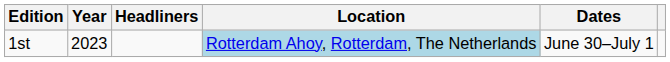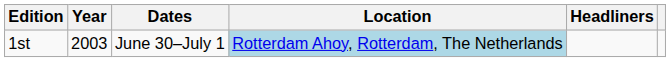columns swapped: Dates <-> Headliners
1st | Year: 2023 -> 2003
